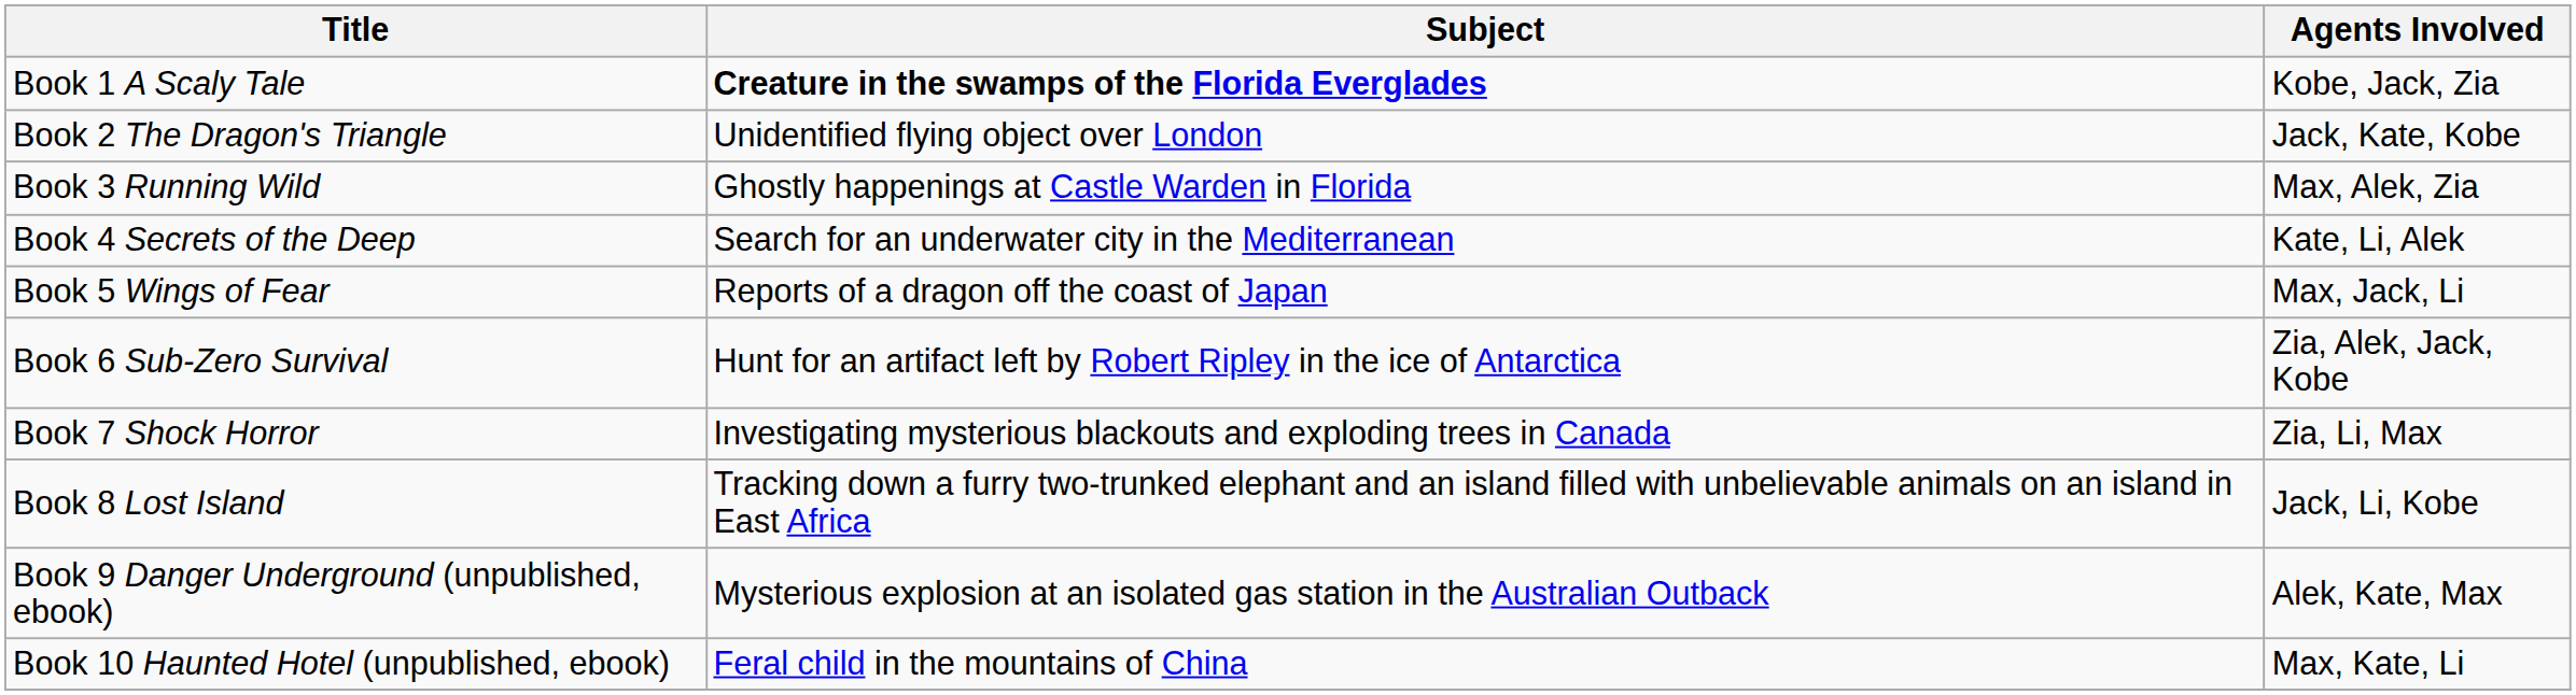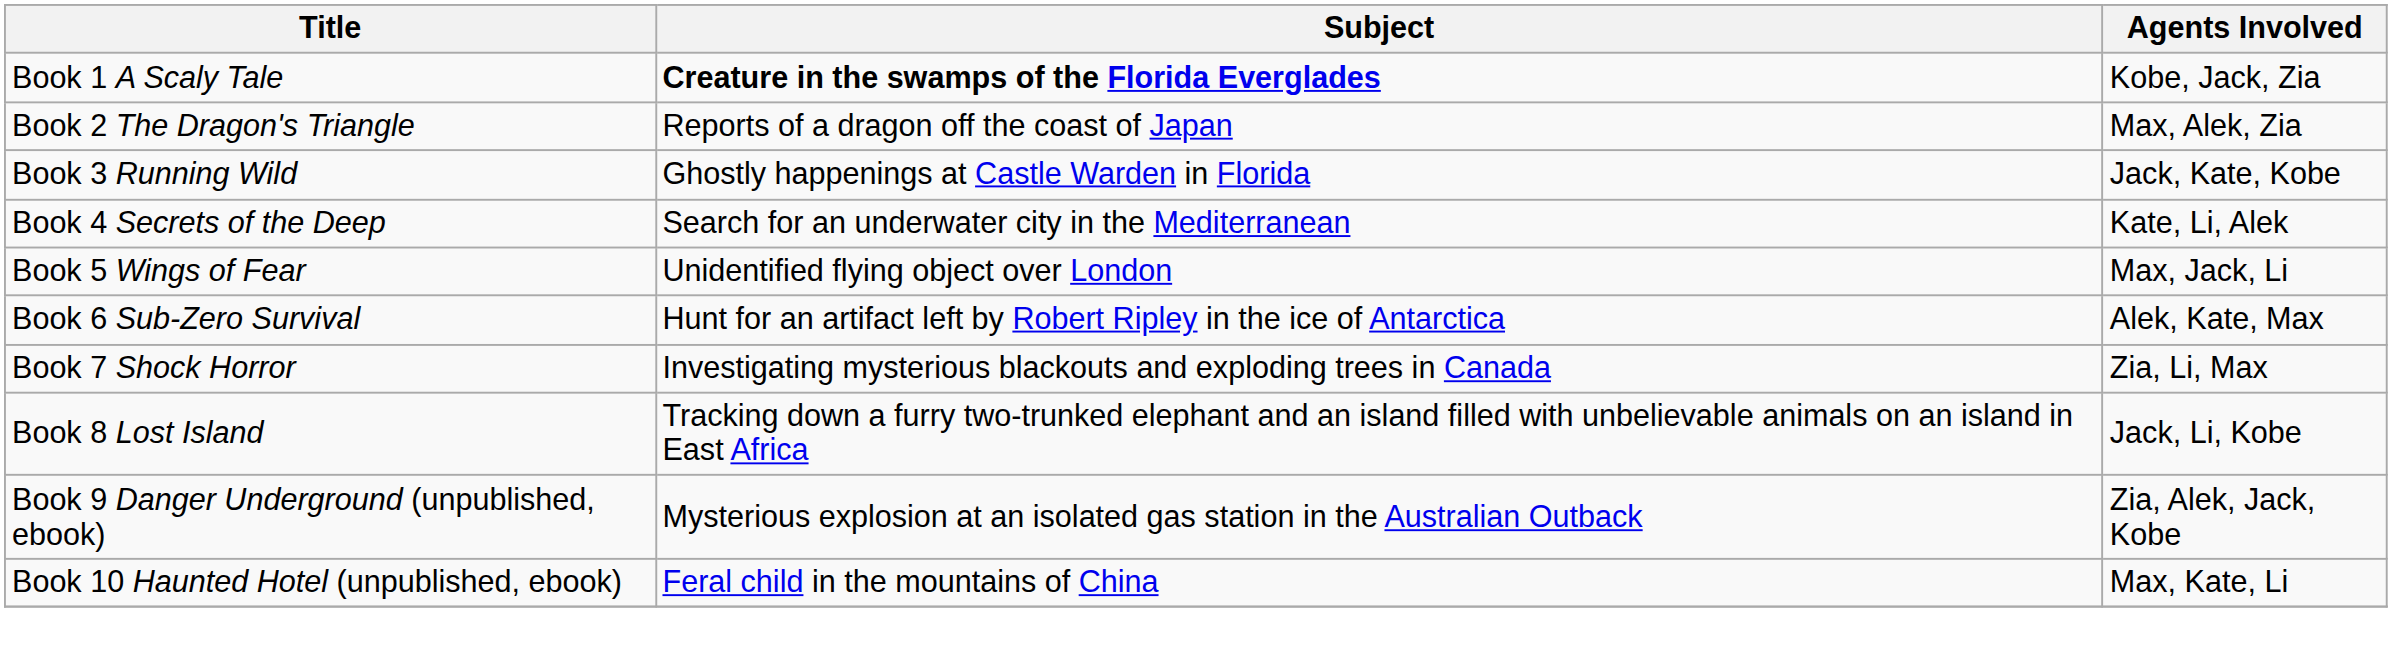Book 2 The Dragon's Triangle | Subject: Unidentified flying object over London -> Reports of a dragon off the coast of Japan
Book 2 The Dragon's Triangle | Agents Involved: Jack, Kate, Kobe -> Max, Alek, Zia
Book 3 Running Wild | Agents Involved: Max, Alek, Zia -> Jack, Kate, Kobe
Book 5 Wings of Fear | Subject: Reports of a dragon off the coast of Japan -> Unidentified flying object over London
Book 6 Sub-Zero Survival | Agents Involved: Zia, Alek, Jack, Kobe -> Alek, Kate, Max
Book 9 Danger Underground (unpublished, ebook) | Agents Involved: Alek, Kate, Max -> Zia, Alek, Jack, Kobe
